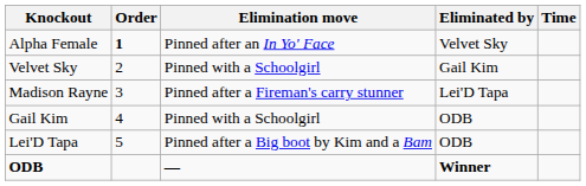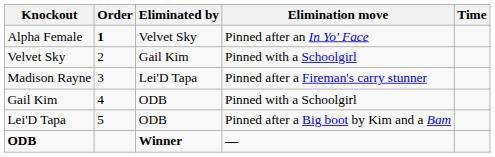columns swapped: Eliminated by <-> Elimination move
